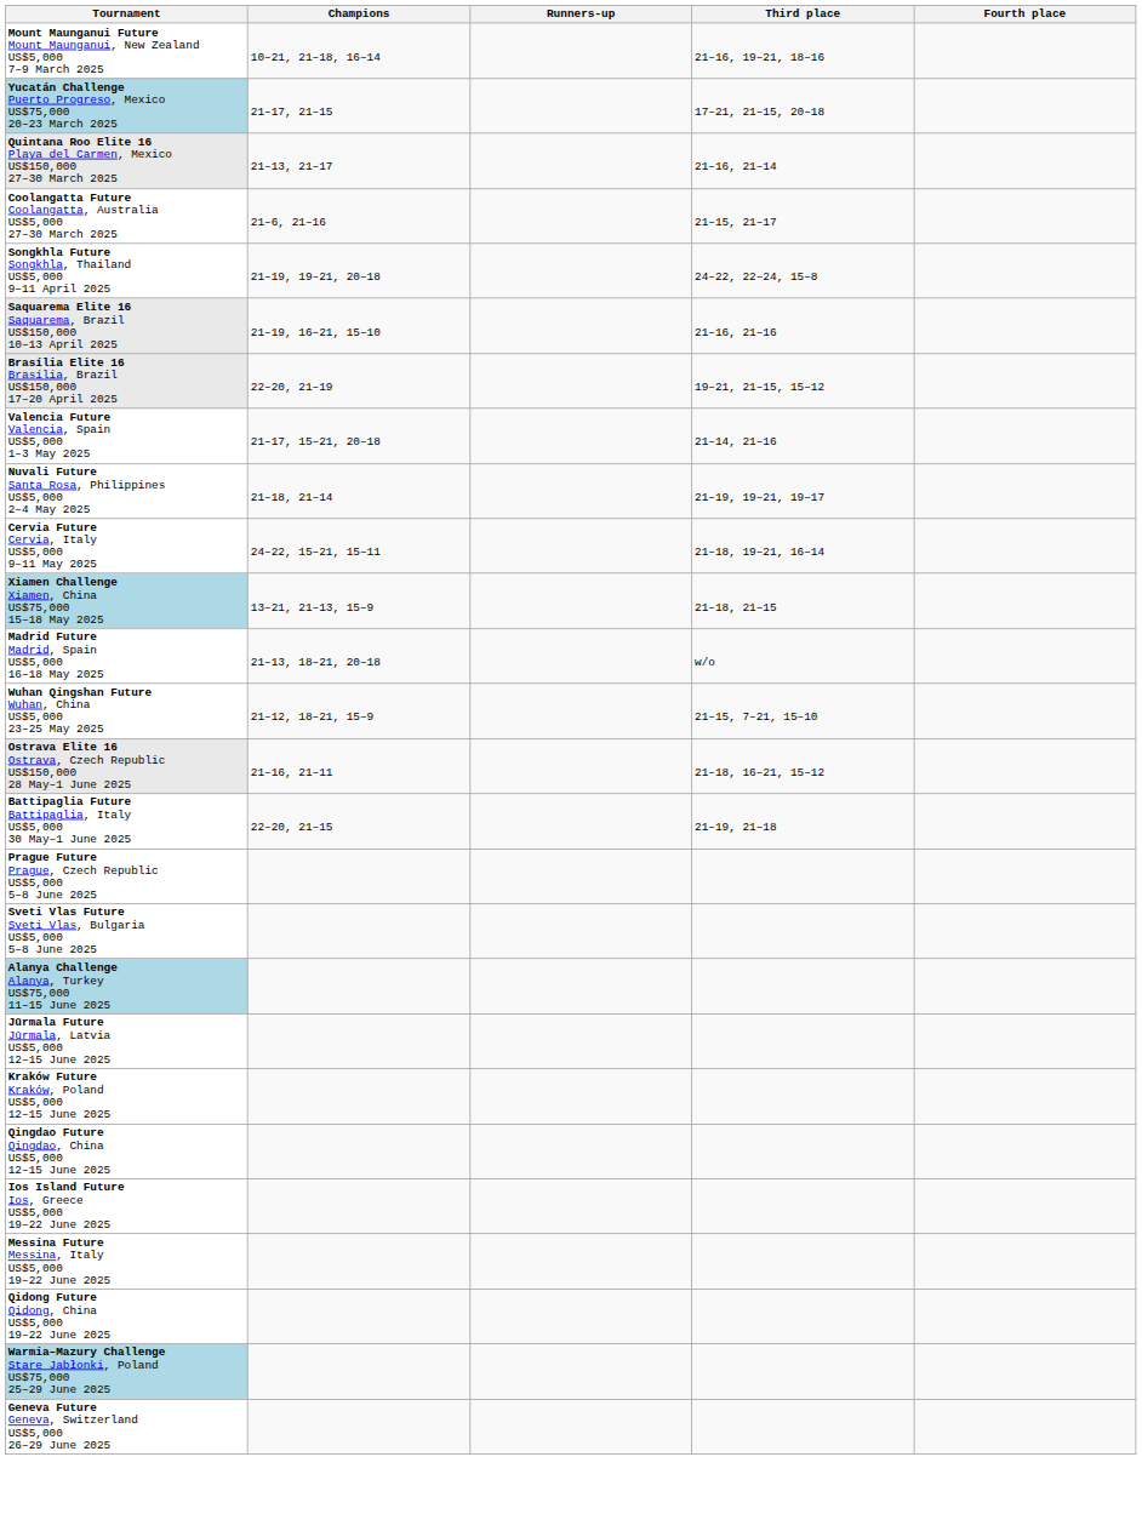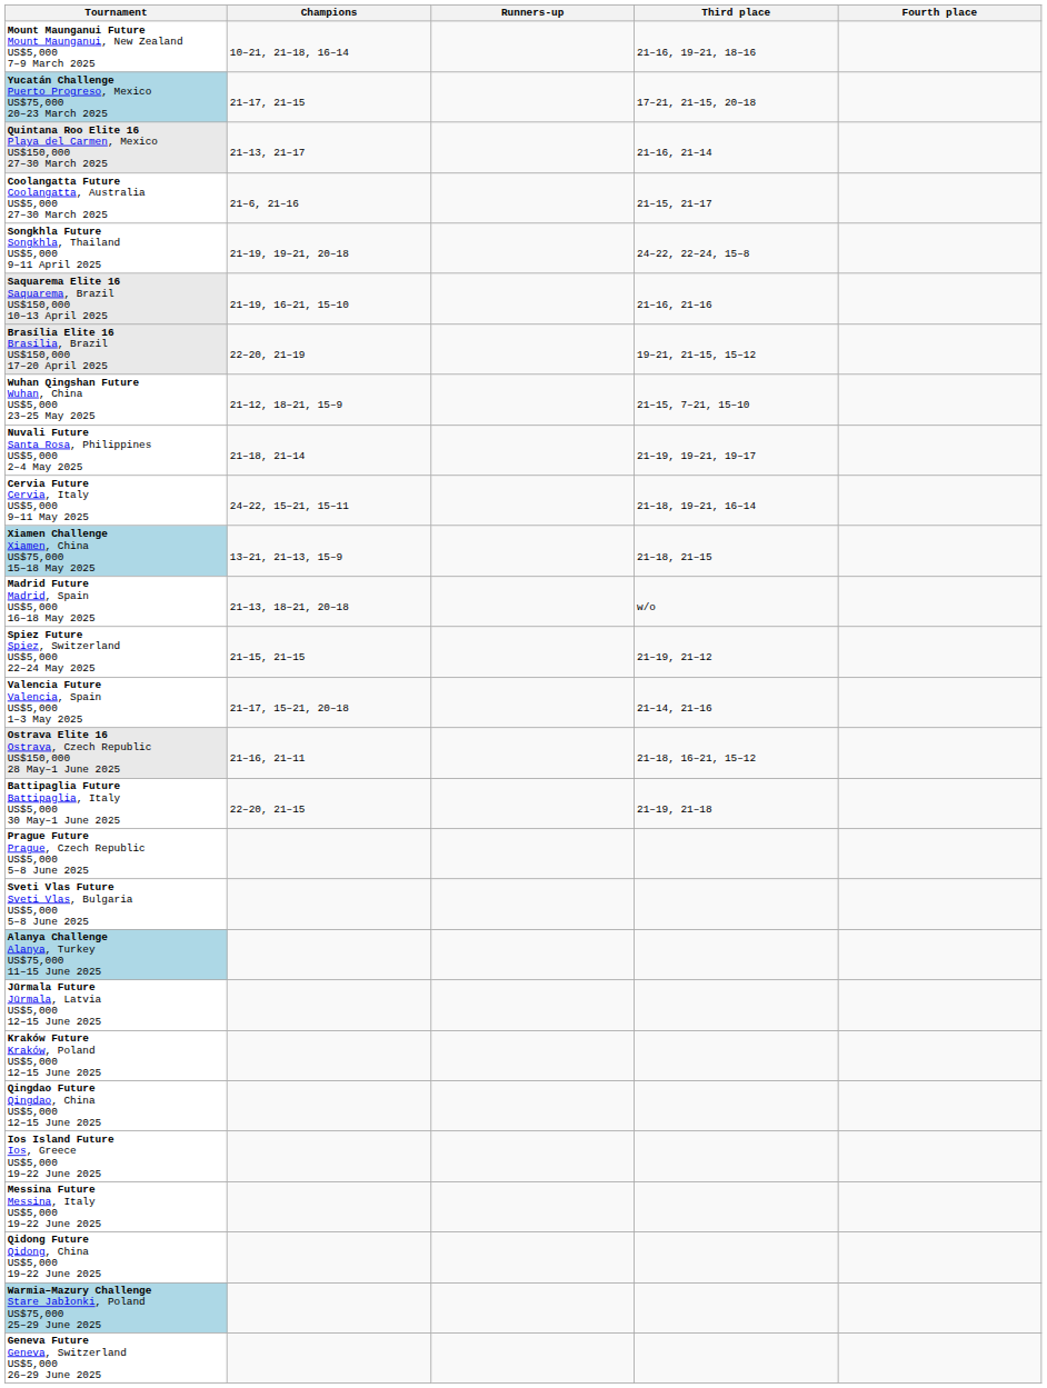rows swapped: Valencia Future Valencia, Spain US$5,000 1–3 May 2025 <-> Wuhan Qingshan Future Wuhan, China US$5,000 23–25 May 2025
+ row: Spiez Future Spiez, Switzerland US$5,000 22–24 May 2025 | 21–15, 21–15 | 21–19, 21–12
